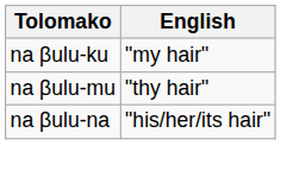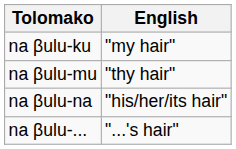+ row: na βulu-... | "...'s hair"
